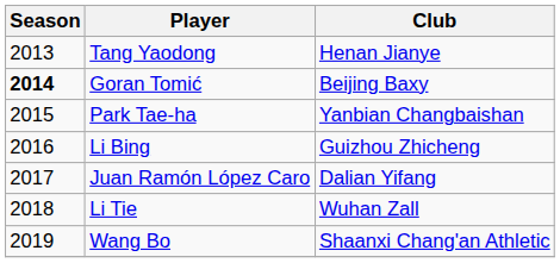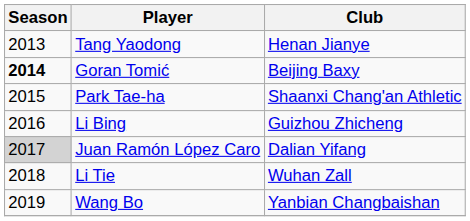Park Tae-ha | Club: Yanbian Changbaishan -> Shaanxi Chang'an Athletic
Juan Ramón López Caro | Season: no background -> lightgrey background
Wang Bo | Club: Shaanxi Chang'an Athletic -> Yanbian Changbaishan
